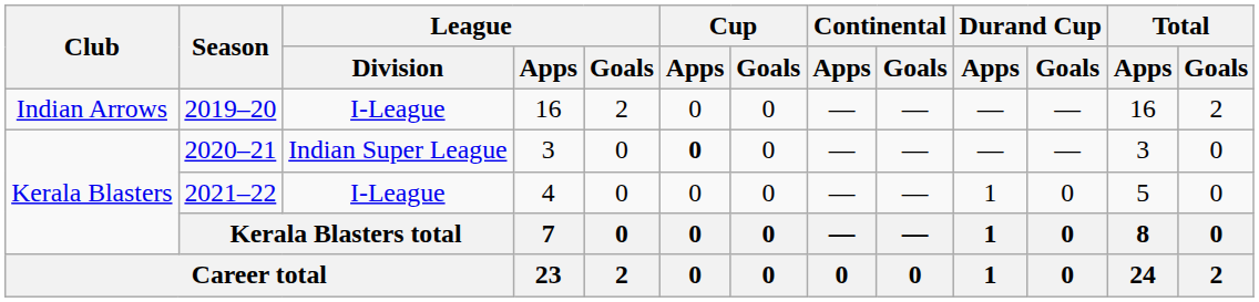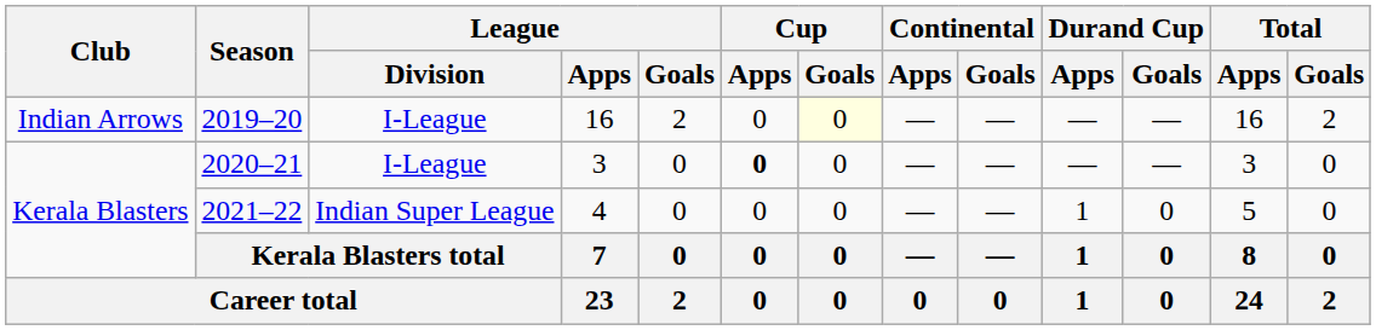2019–20 | Cup / Goals: no background -> lightyellow background
2020–21 | League / Division: Indian Super League -> I-League
2021–22 | League / Division: I-League -> Indian Super League
